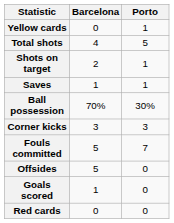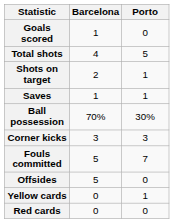rows swapped: Goals scored <-> Yellow cards
